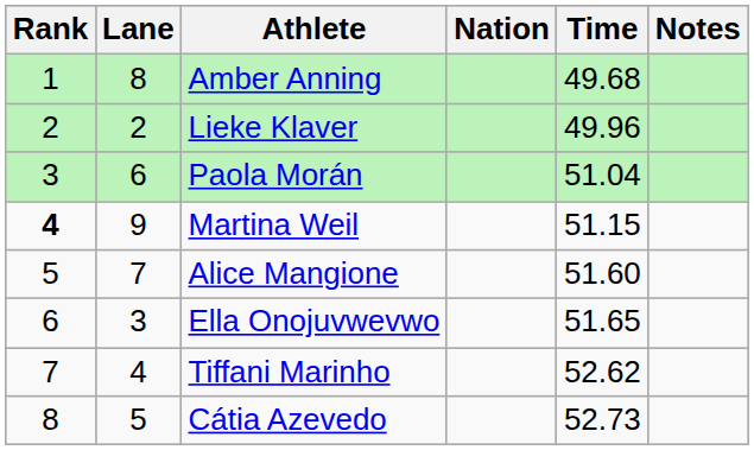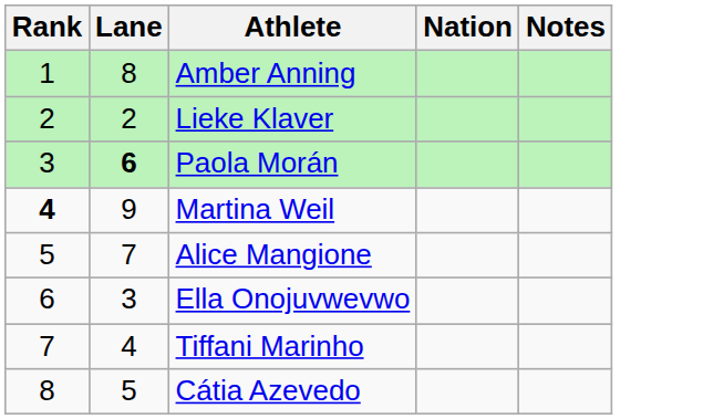- column: Time | 49.68 | 49.96 | 51.04 | 51.15 | 51.60 | 51.65 | 52.62 | 52.73
Paola Morán | Lane: normal -> bold
